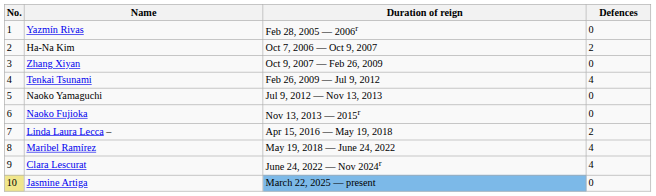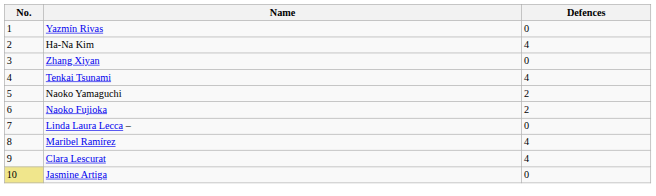- column: Duration of reign | Feb 28, 2005 — 2006r | Oct 7, 2006 — Oct 9, 2007 | Oct 9, 2007 — Feb 26, 2009 | Feb 26, 2009 — Jul 9, 2012 | Jul 9, 2012 — Nov 13, 2013 | Nov 13, 2013 — 2015r | Apr 15, 2016 — May 19, 2018 | May 19, 2018 — June 24, 2022 | June 24, 2022 — Nov 2024r | March 22, 2025 — present
Ha-Na Kim | Defences: 2 -> 4
Naoko Yamaguchi | Defences: 0 -> 2
Naoko Fujioka | Defences: 0 -> 2
Linda Laura Lecca – | Defences: 2 -> 0
